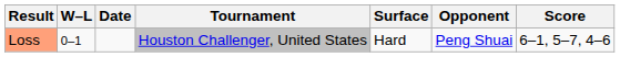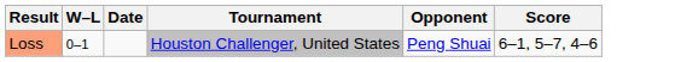- column: Surface | Hard
